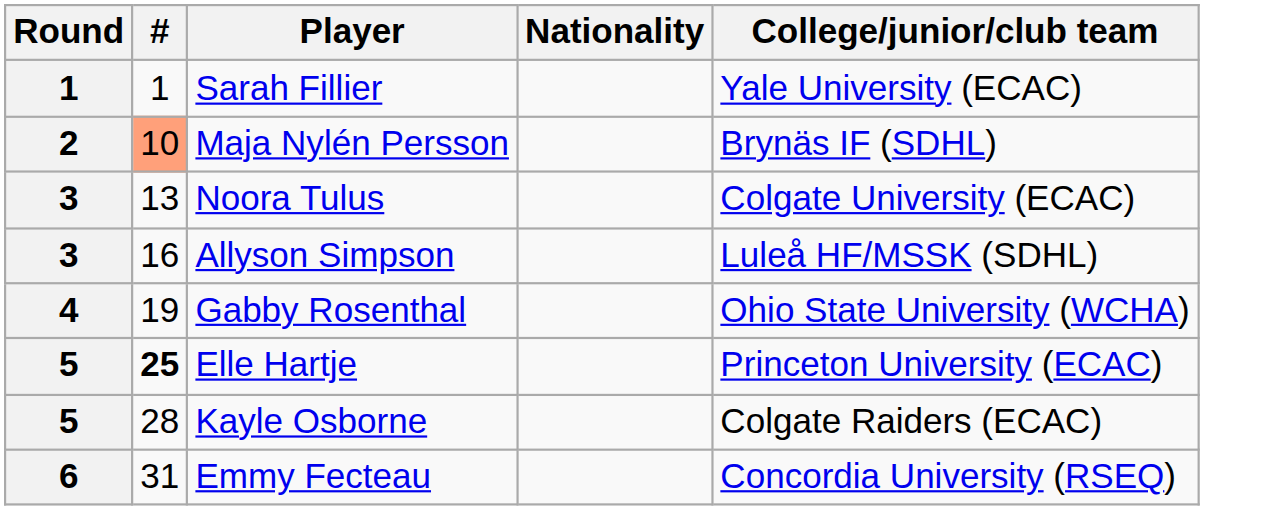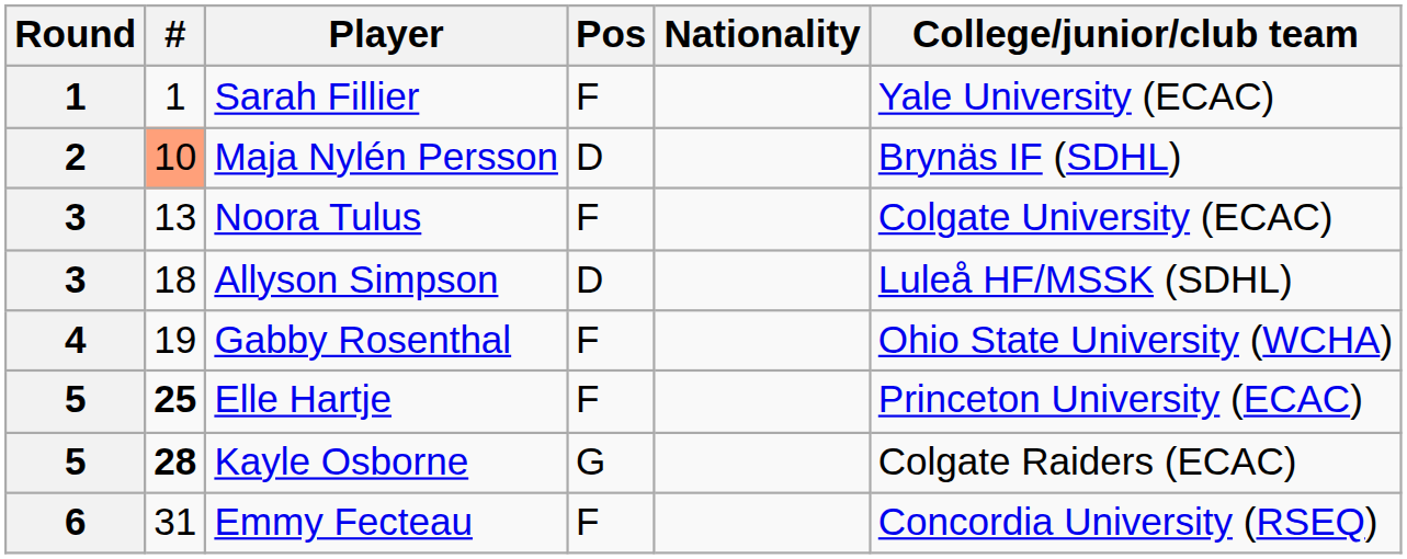+ column: Pos | F | D | F | D | F | F | G | F
Allyson Simpson | #: 16 -> 18
Kayle Osborne | #: normal -> bold
